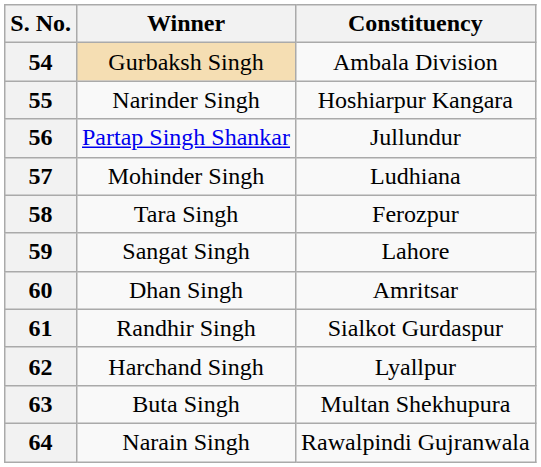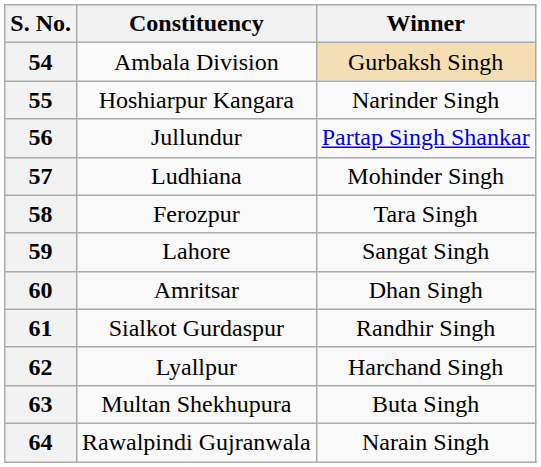columns swapped: Constituency <-> Winner
